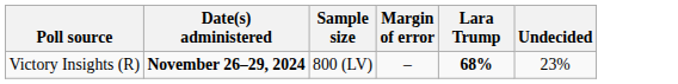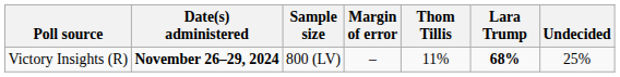+ column: Thom Tillis | 11%
Victory Insights (R) | Undecided: 23% -> 25%
